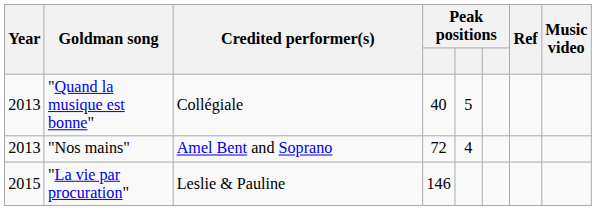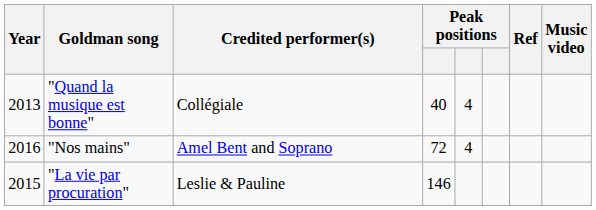"Quand la musique est bonne" | column 5: 5 -> 4
"Nos mains" | Year: 2013 -> 2016
